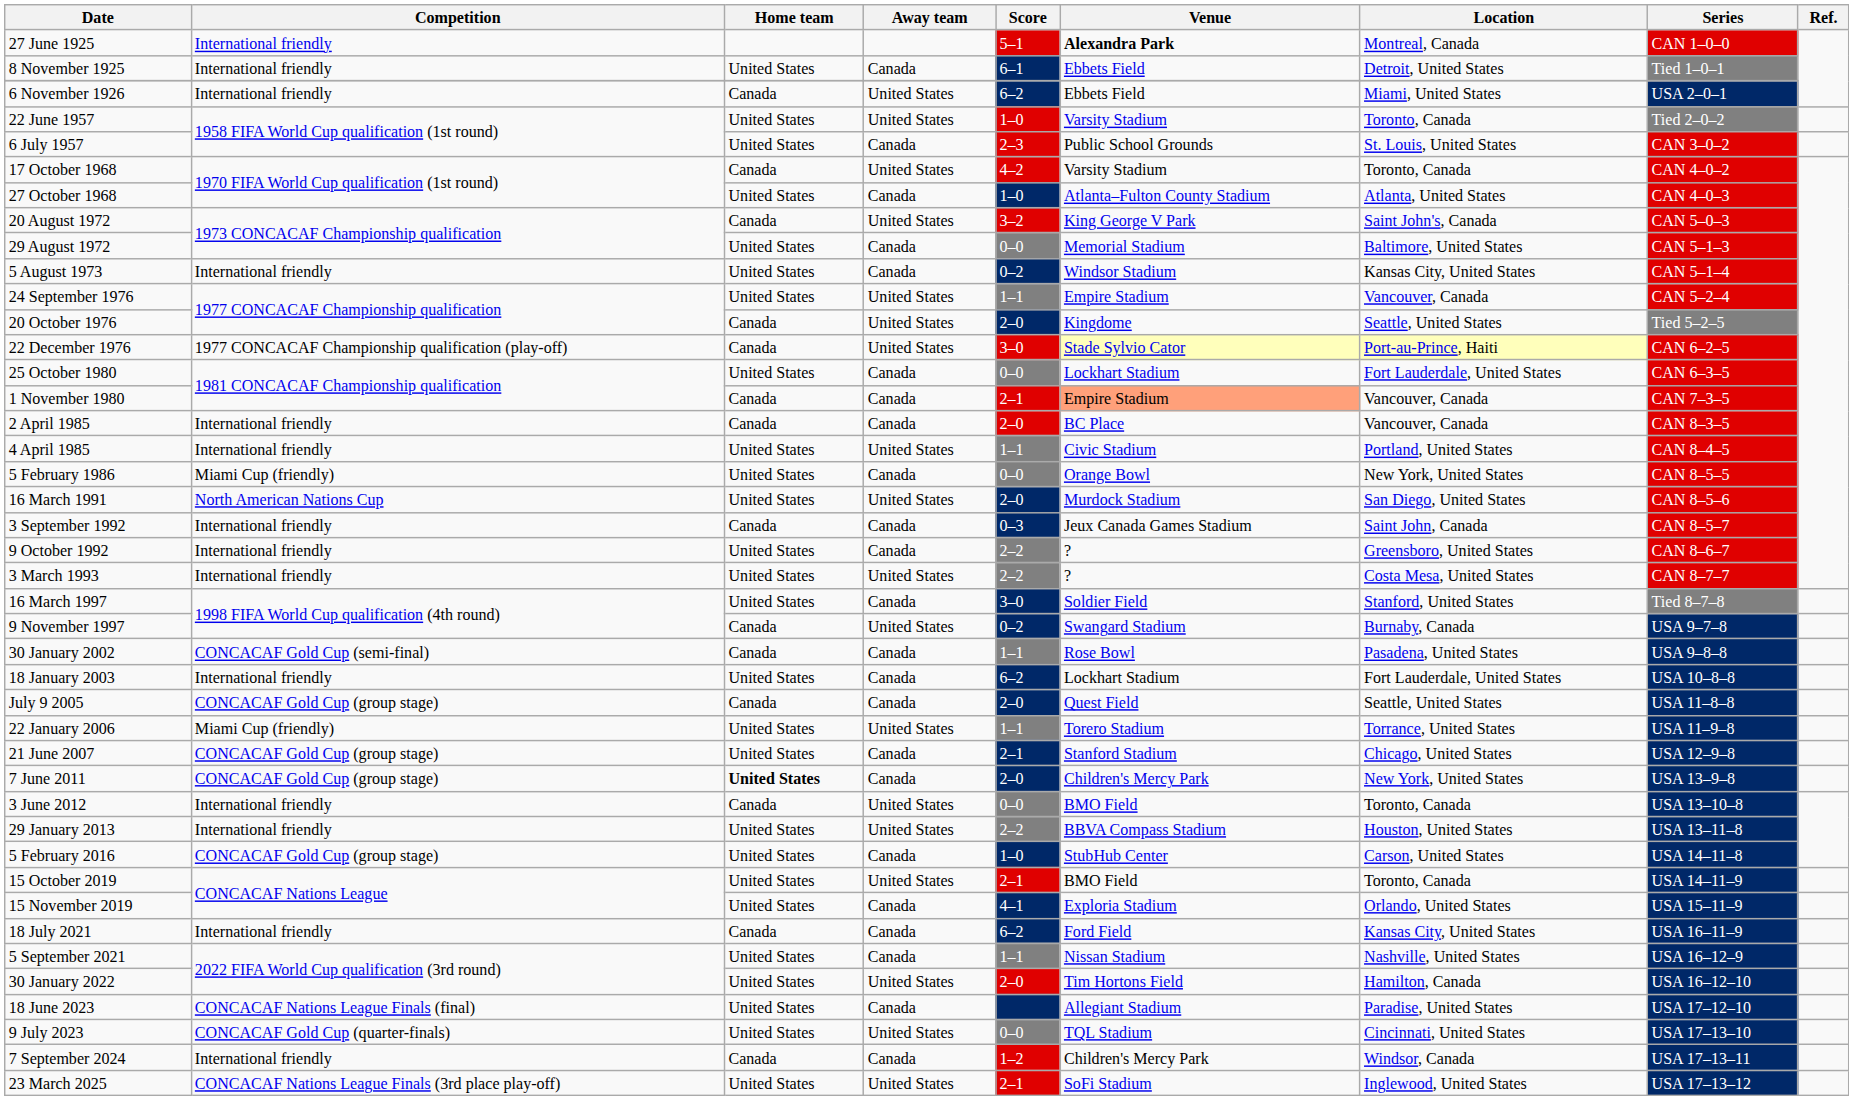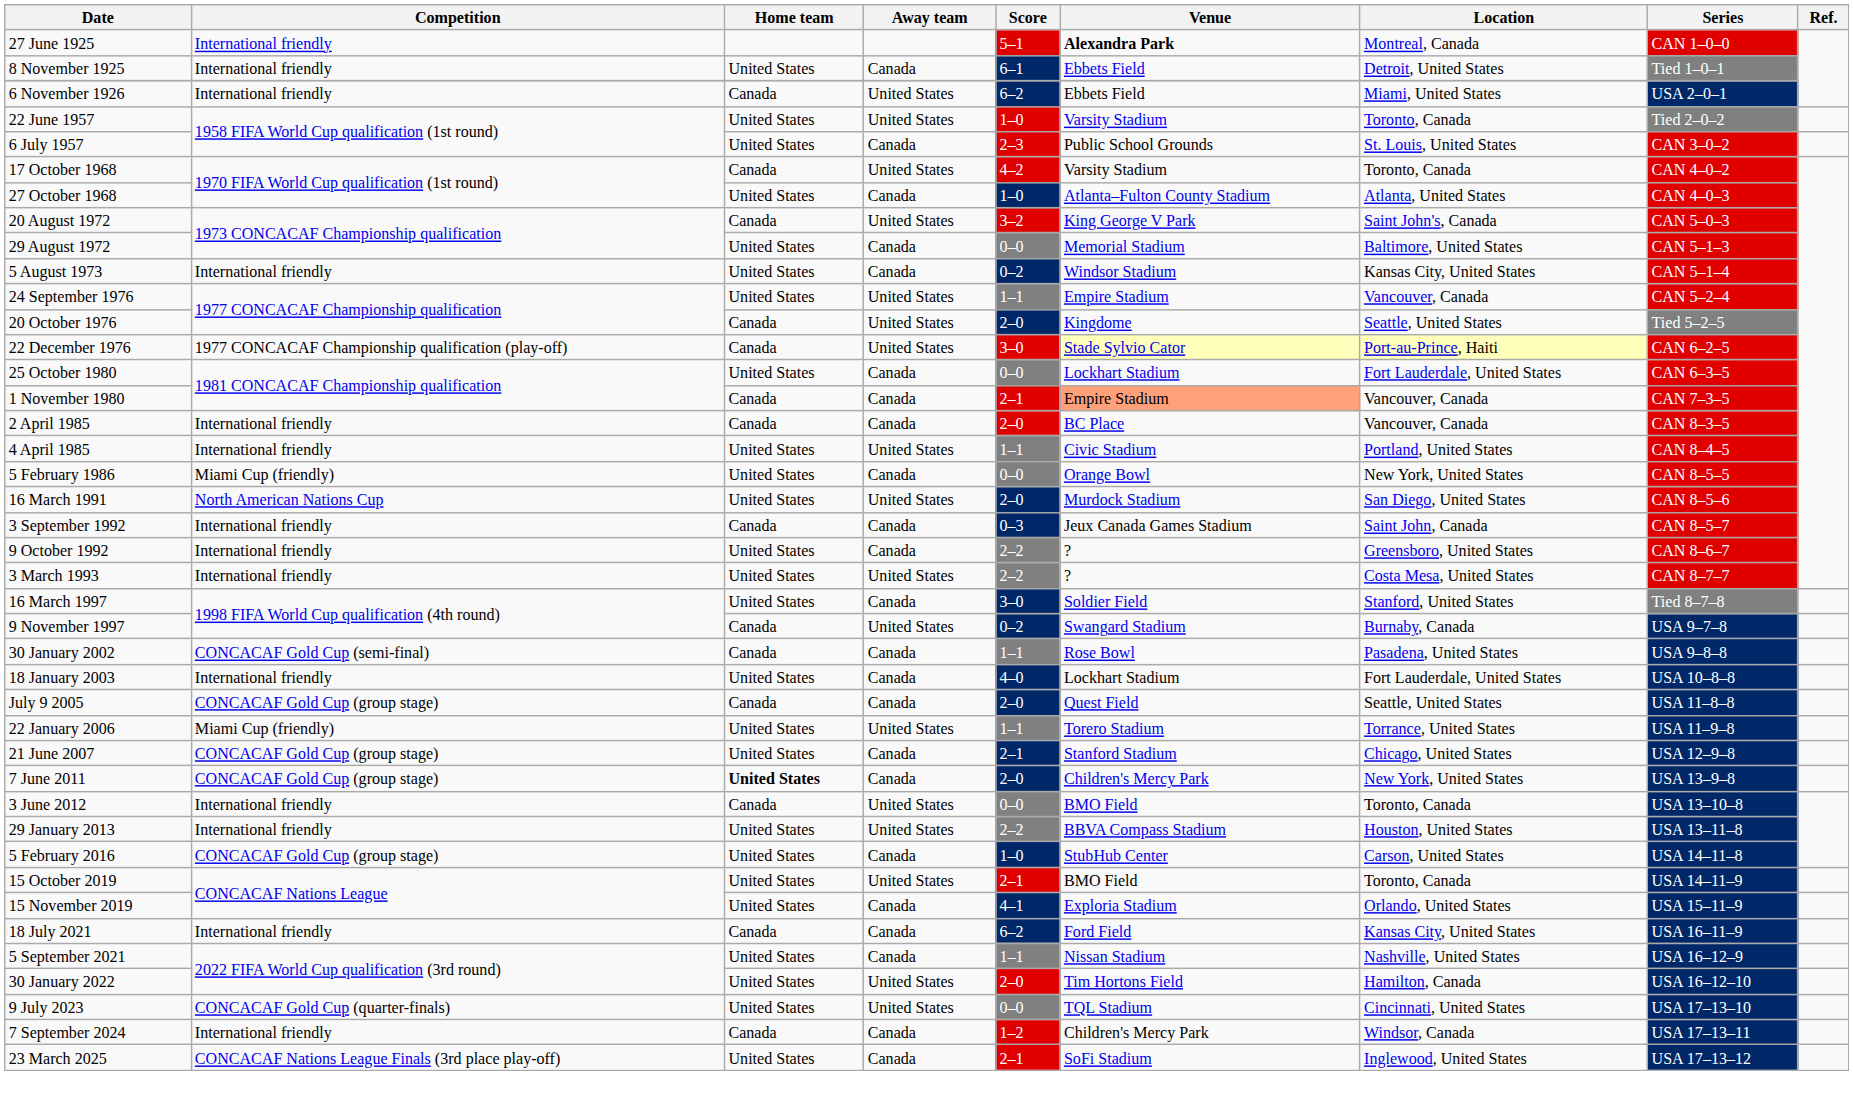18 January 2003 | Score: 6–2 -> 4–0
- row: 18 June 2023 | CONCACAF Nations League Finals (final) | United States | Canada | Allegiant Stadium | Paradise, United States | USA 17–12–10
23 March 2025 | Away team: United States -> Canada
